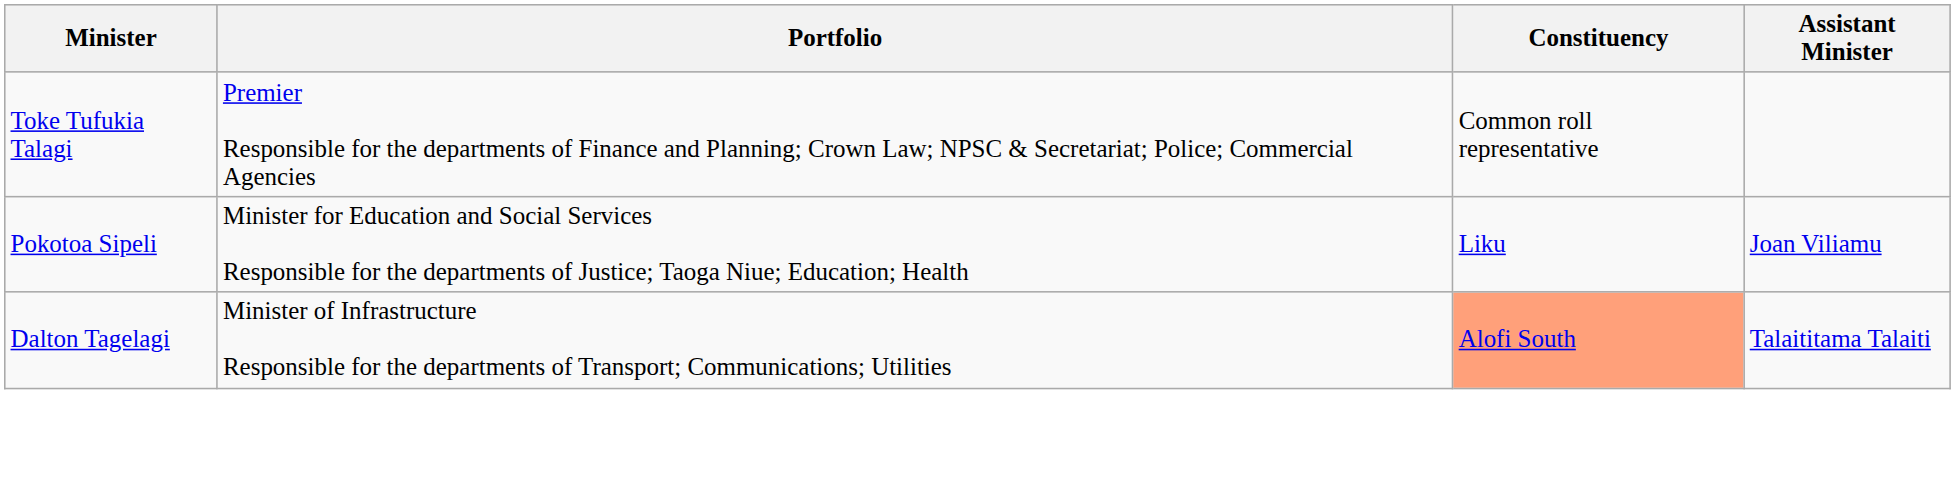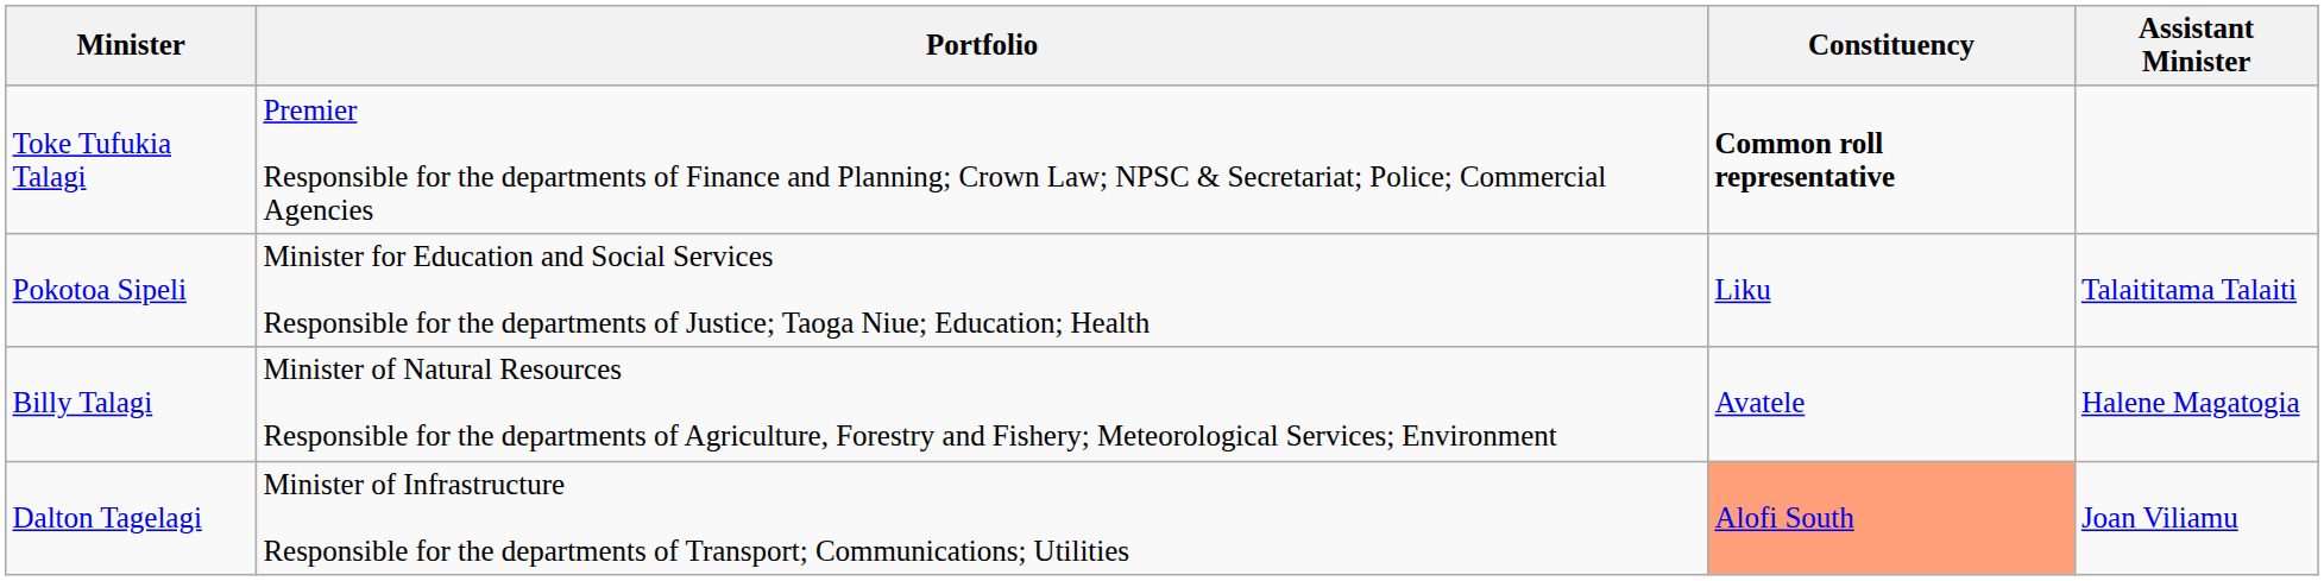Toke Tufukia Talagi | Constituency: normal -> bold
Pokotoa Sipeli | Assistant Minister: Joan Viliamu -> Talaititama Talaiti
+ row: Billy Talagi | Minister of Natural Resources Responsible for the departments of Agriculture, Forestry and Fishery; Meteorological Services; Environment | Avatele | Halene Magatogia
Dalton Tagelagi | Assistant Minister: Talaititama Talaiti -> Joan Viliamu
